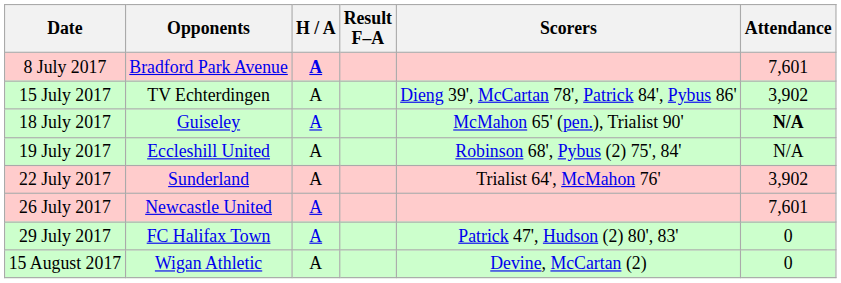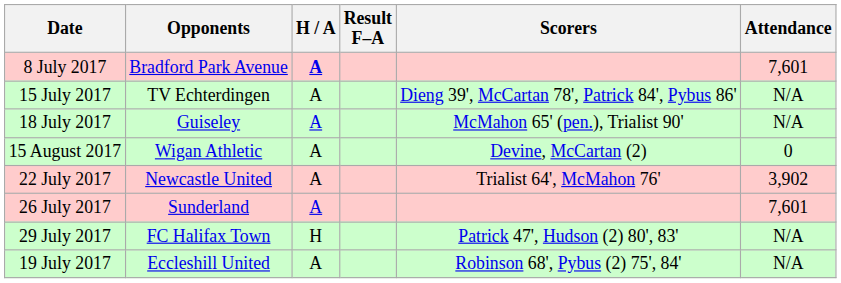15 July 2017 | Attendance: 3,902 -> N/A
18 July 2017 | Attendance: bold -> normal
rows swapped: 19 July 2017 <-> 15 August 2017
22 July 2017 | Opponents: Sunderland -> Newcastle United
26 July 2017 | Opponents: Newcastle United -> Sunderland
29 July 2017 | H / A: A -> H
29 July 2017 | Attendance: 0 -> N/A
